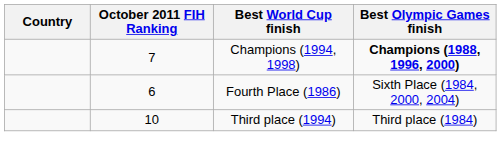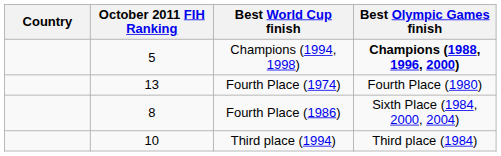Champions (1994, 1998) | October 2011 FIH Ranking: 7 -> 5
+ row: 13 | Fourth Place (1974) | Fourth Place (1980)
Fourth Place (1986) | October 2011 FIH Ranking: 6 -> 8
